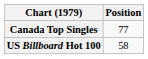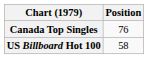Canada Top Singles | Position: 77 -> 76
